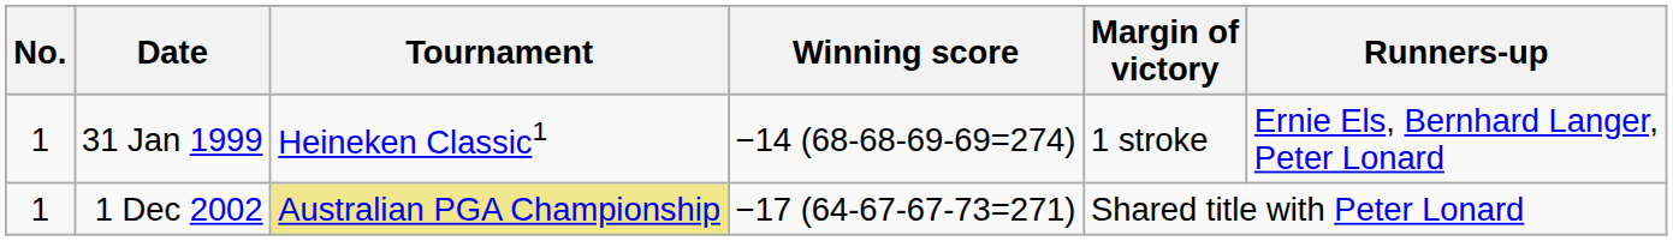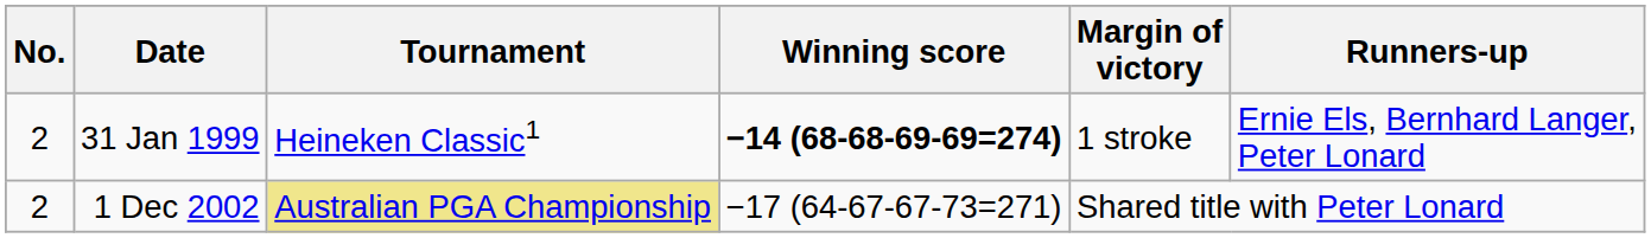31 Jan 1999 | No.: 1 -> 2
31 Jan 1999 | Winning score: normal -> bold
1 Dec 2002 | No.: 1 -> 2
